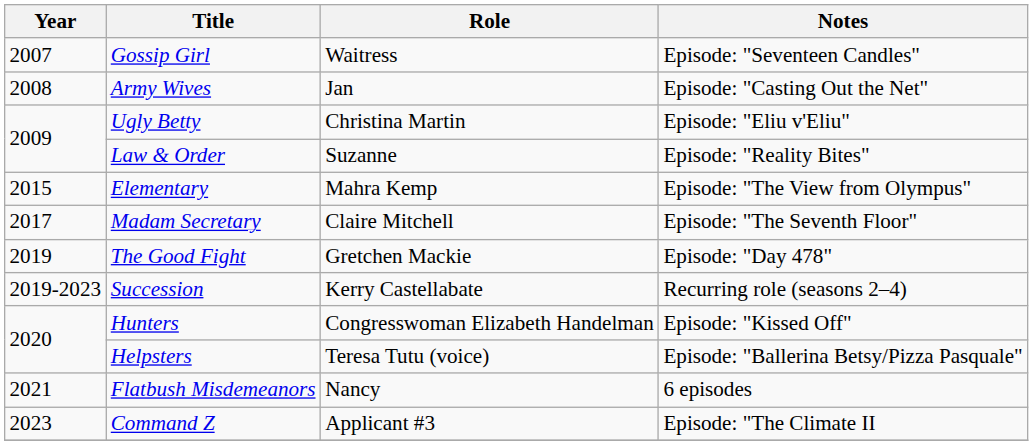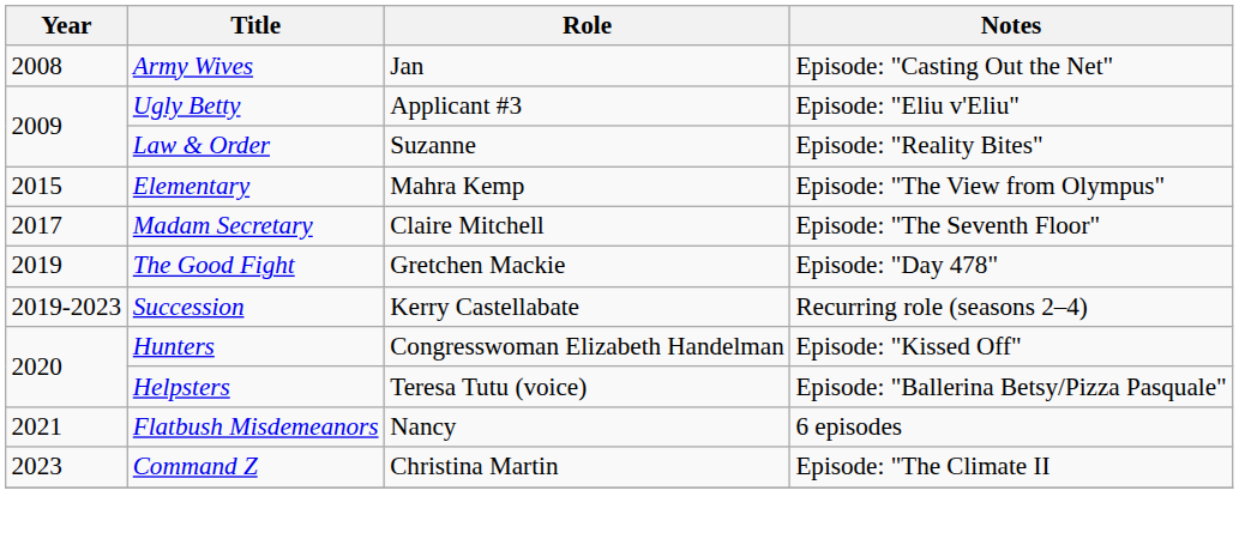- row: 2007 | Gossip Girl | Waitress | Episode: "Seventeen Candles"
Ugly Betty | Role: Christina Martin -> Applicant #3
Command Z | Role: Applicant #3 -> Christina Martin
